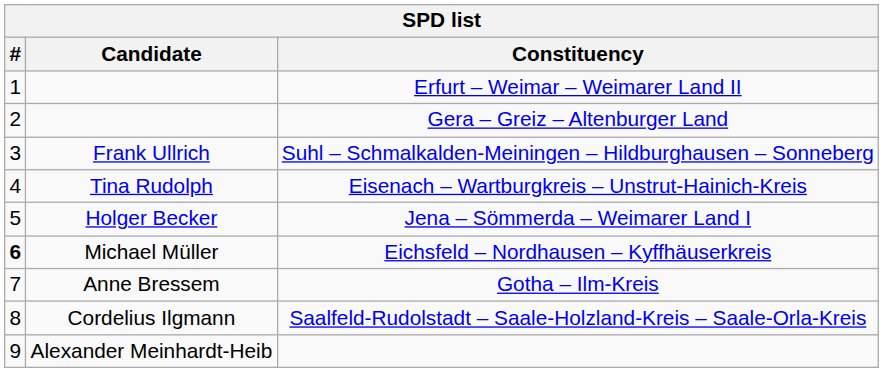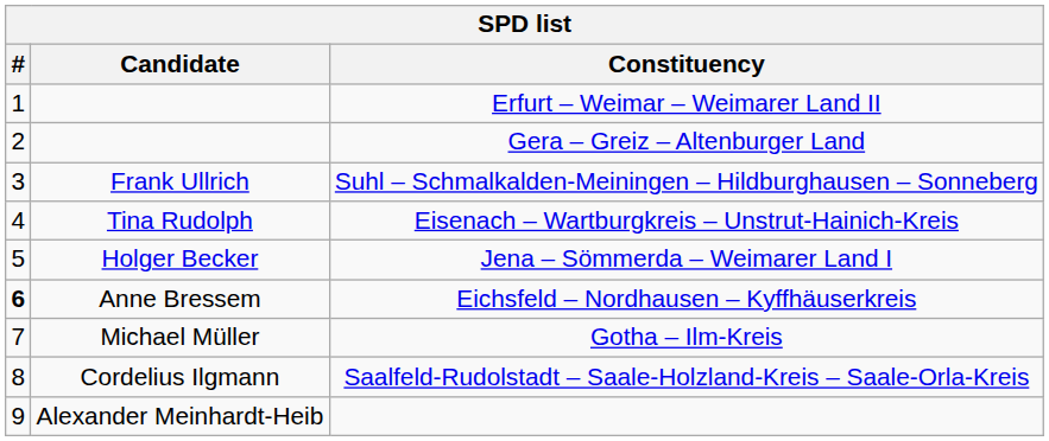Eichsfeld – Nordhausen – Kyffhäuserkreis | Candidate: Michael Müller -> Anne Bressem
Gotha – Ilm-Kreis | Candidate: Anne Bressem -> Michael Müller
